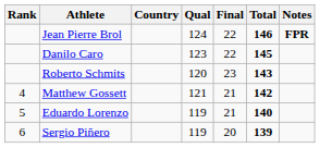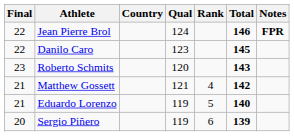columns swapped: Rank <-> Final
